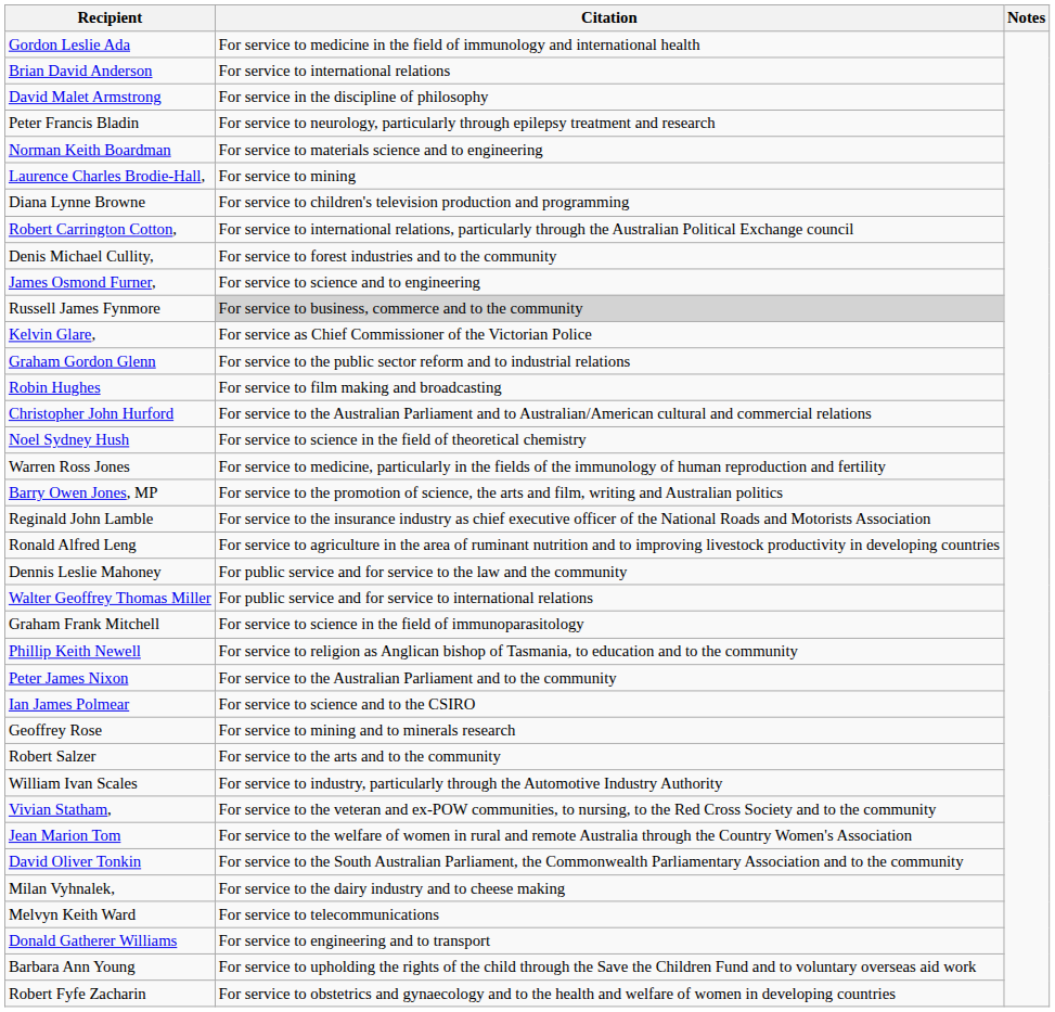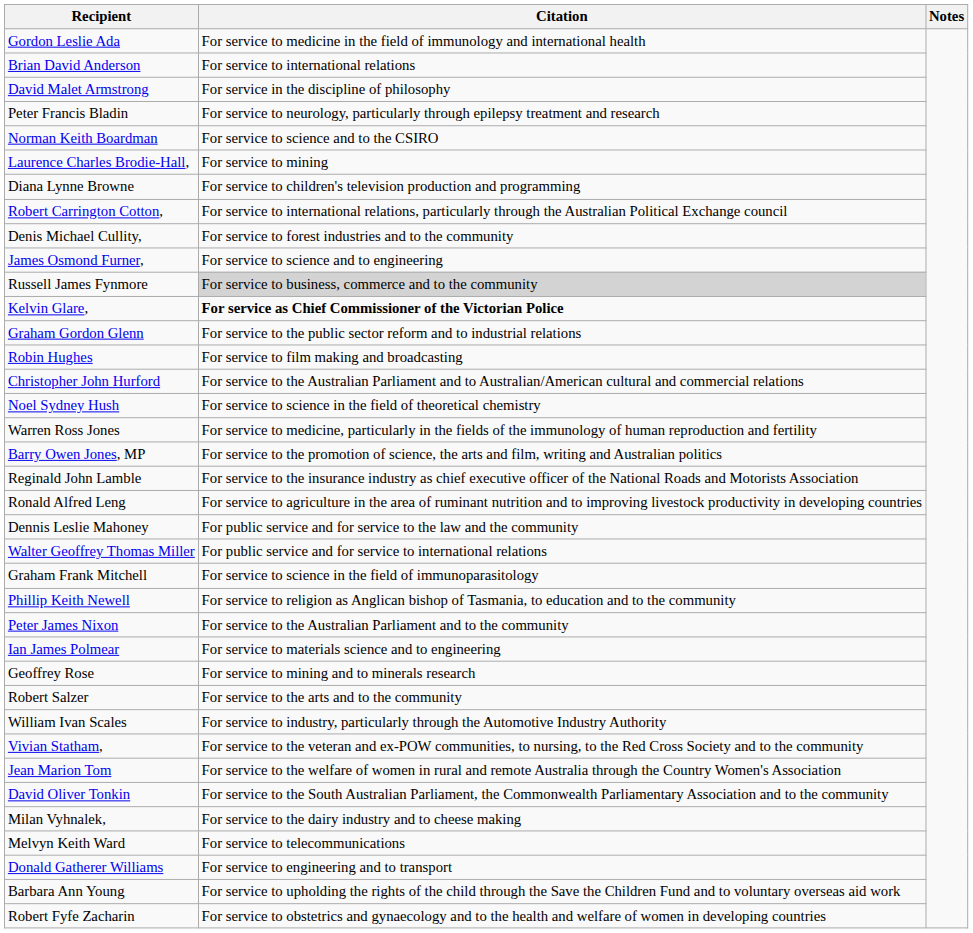Norman Keith Boardman | Citation: For service to materials science and to engineering -> For service to science and to the CSIRO
Kelvin Glare, | Citation: normal -> bold
Ian James Polmear | Citation: For service to science and to the CSIRO -> For service to materials science and to engineering
